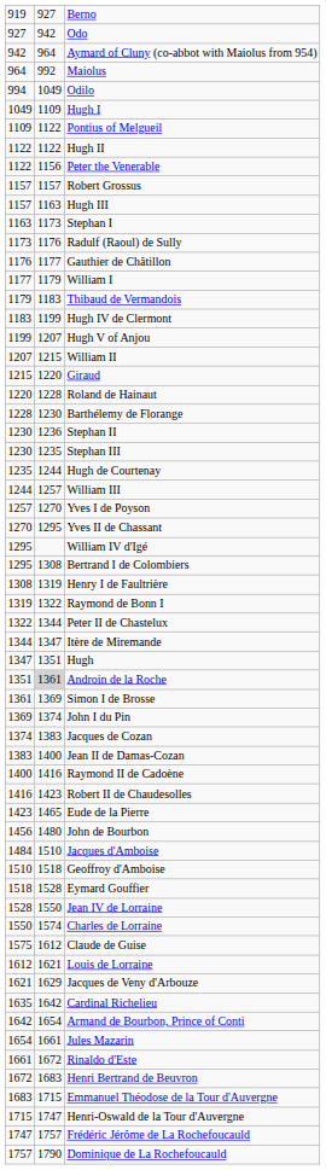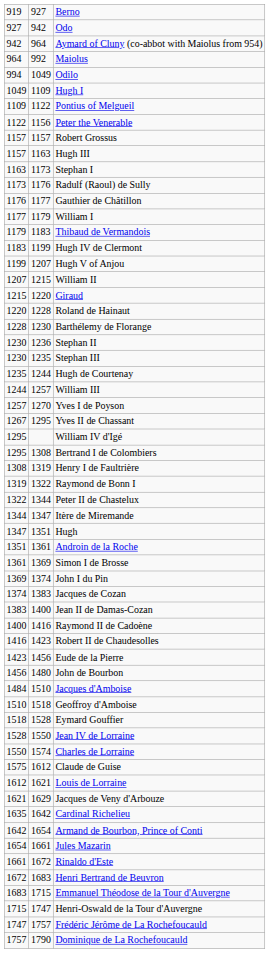- row: 1122 | 1122 | Hugh II
Yves II de Chassant | column 1: 1270 -> 1267
Androin de la Roche | column 2: lightgrey background -> no background
Eude de la Pierre | column 2: 1465 -> 1456
